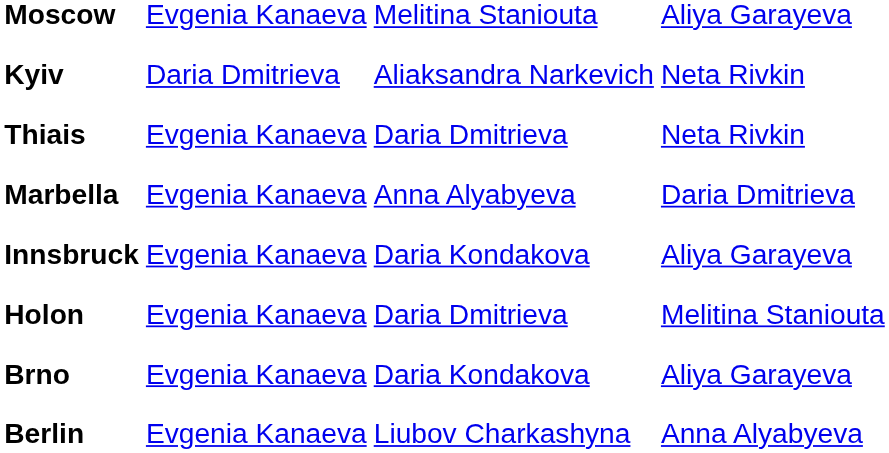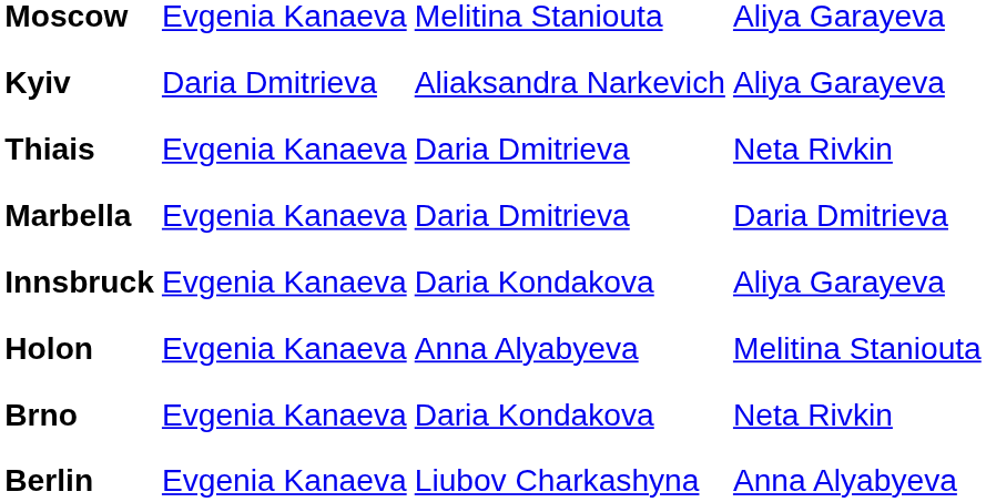Kyiv | column 4: Neta Rivkin -> Aliya Garayeva
Marbella | column 3: Anna Alyabyeva -> Daria Dmitrieva
Holon | column 3: Daria Dmitrieva -> Anna Alyabyeva
Brno | column 4: Aliya Garayeva -> Neta Rivkin
